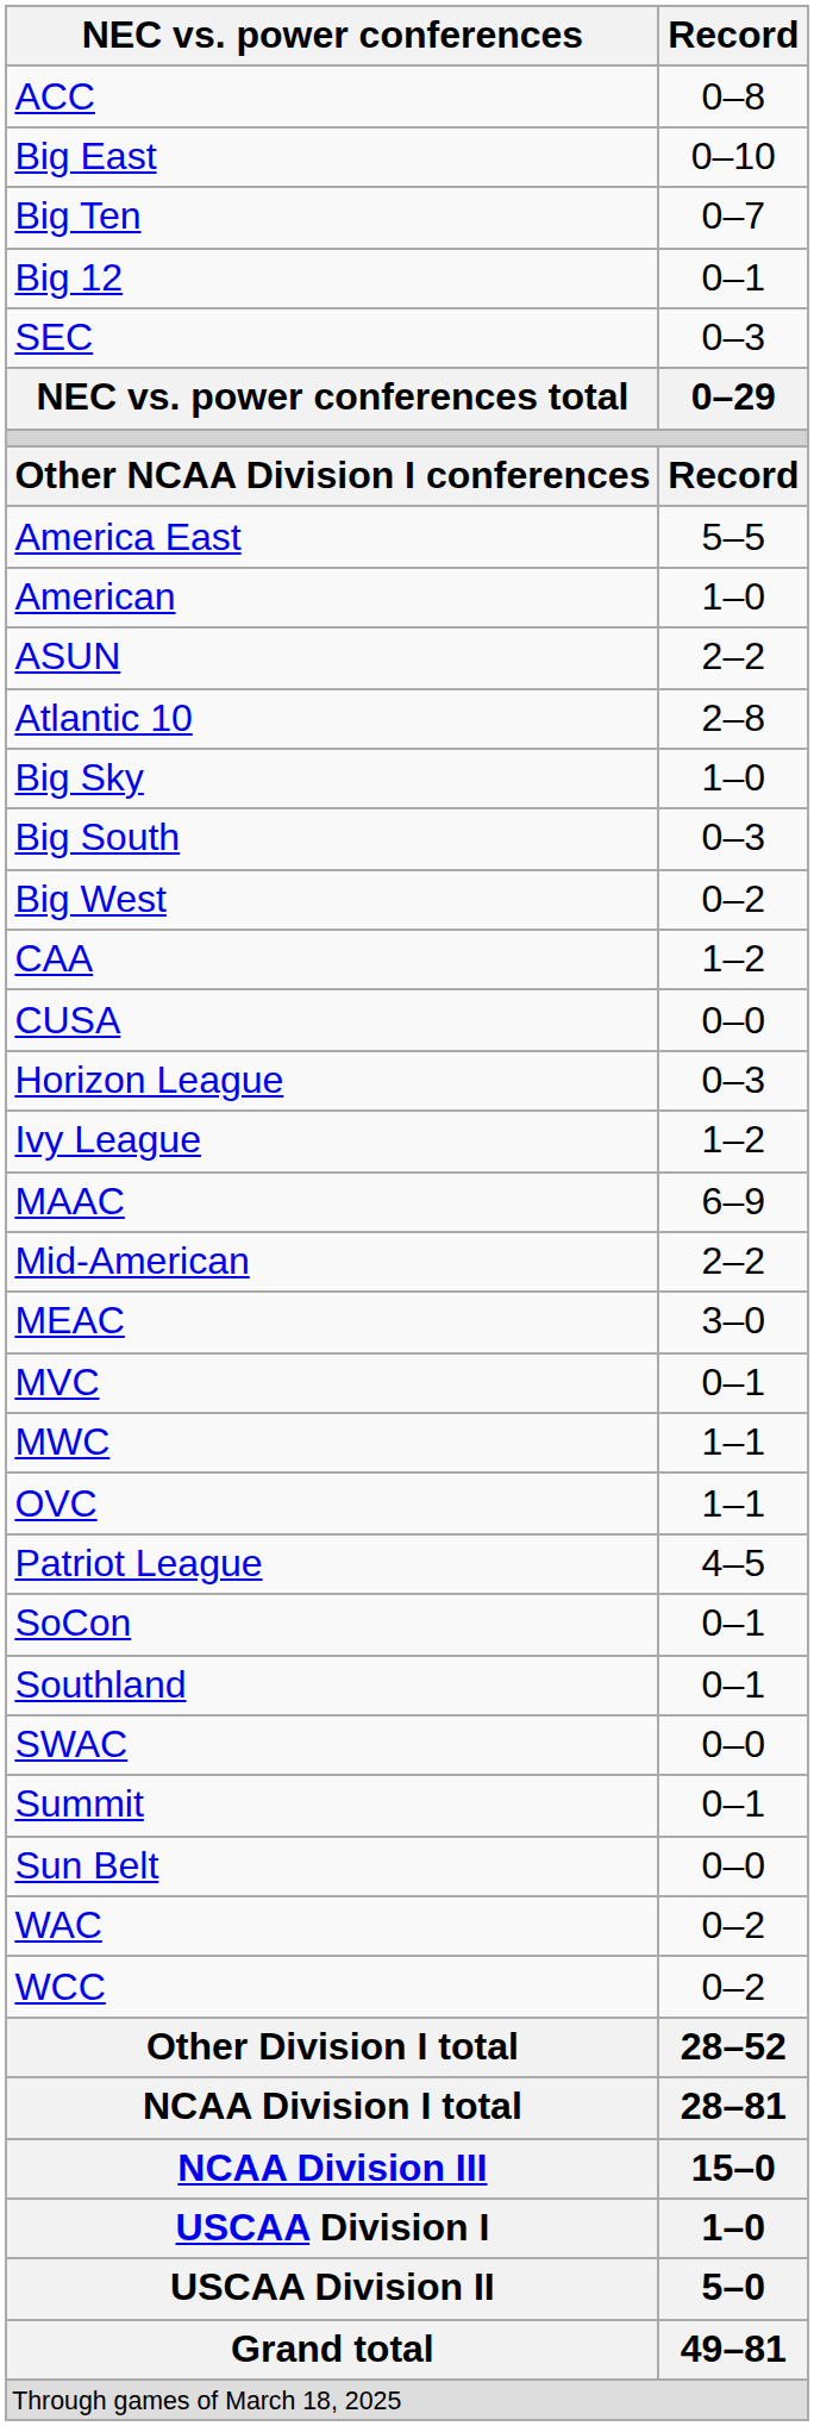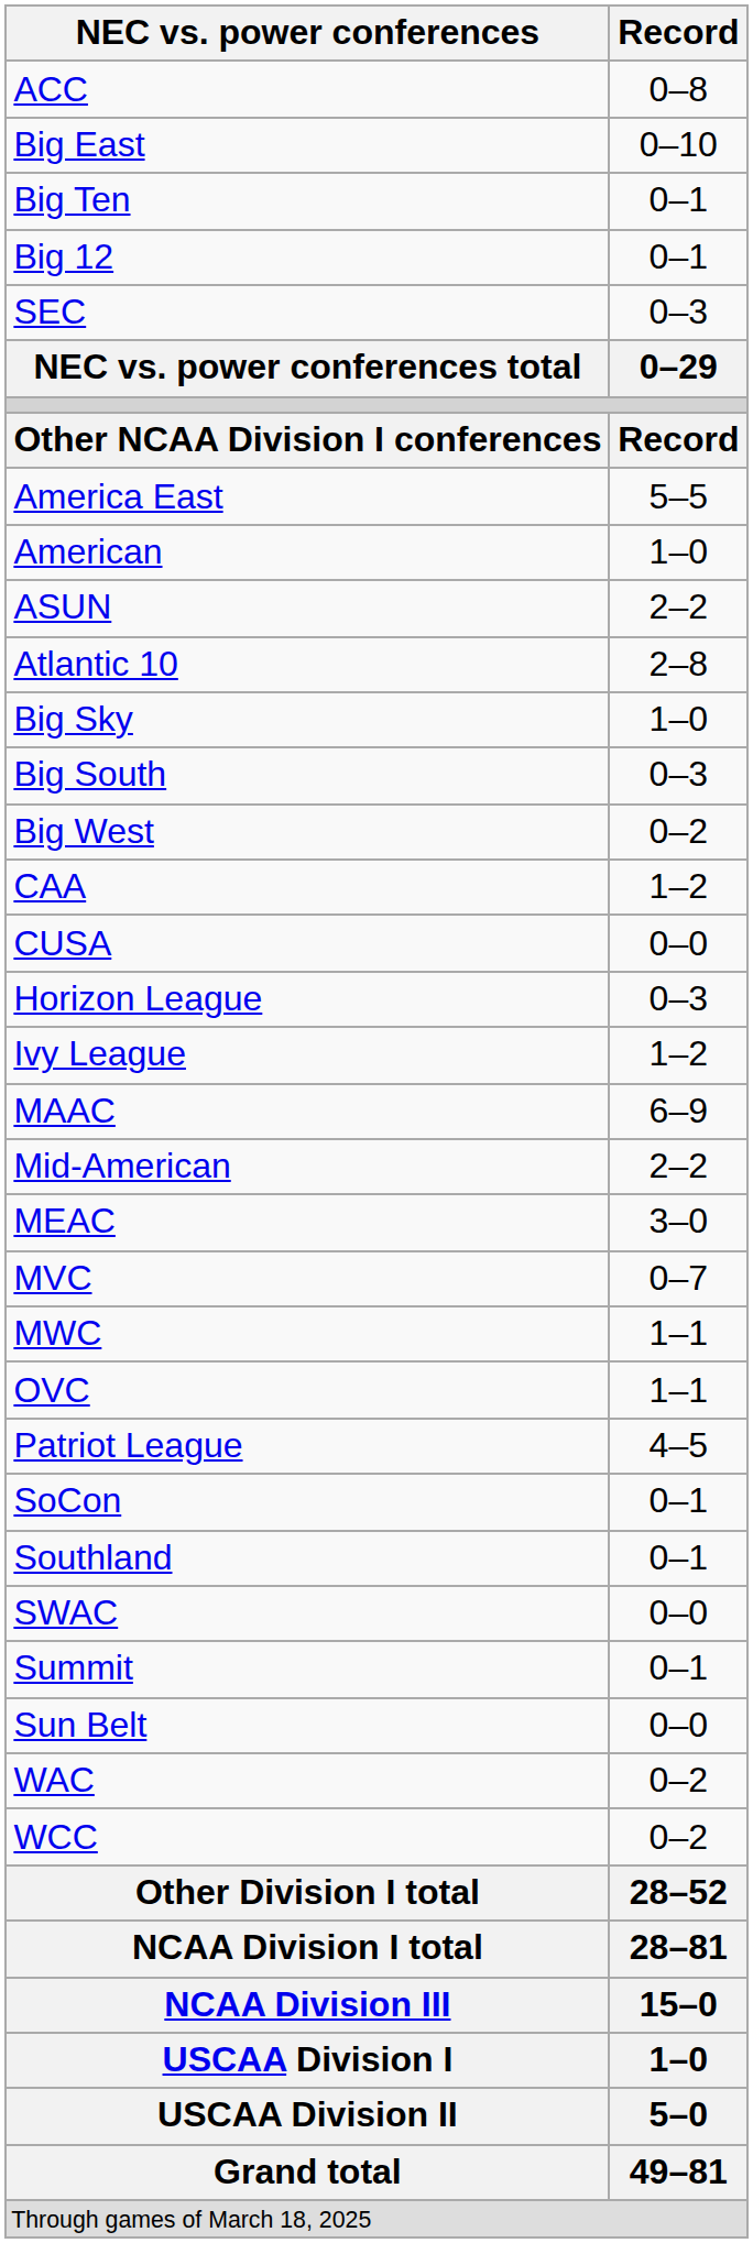Big Ten | Record: 0–7 -> 0–1
MVC | Record: 0–1 -> 0–7
